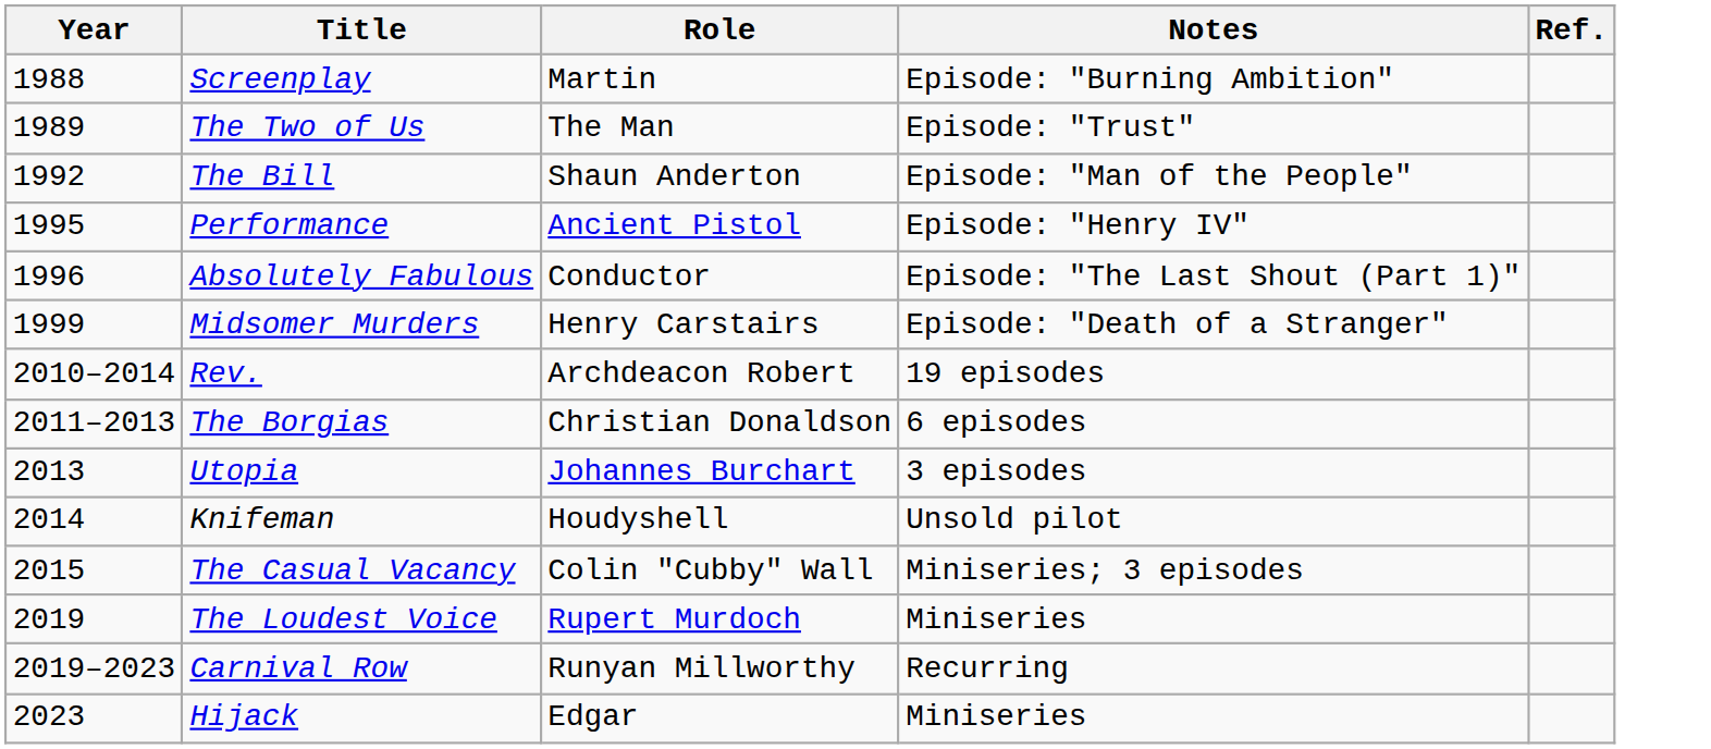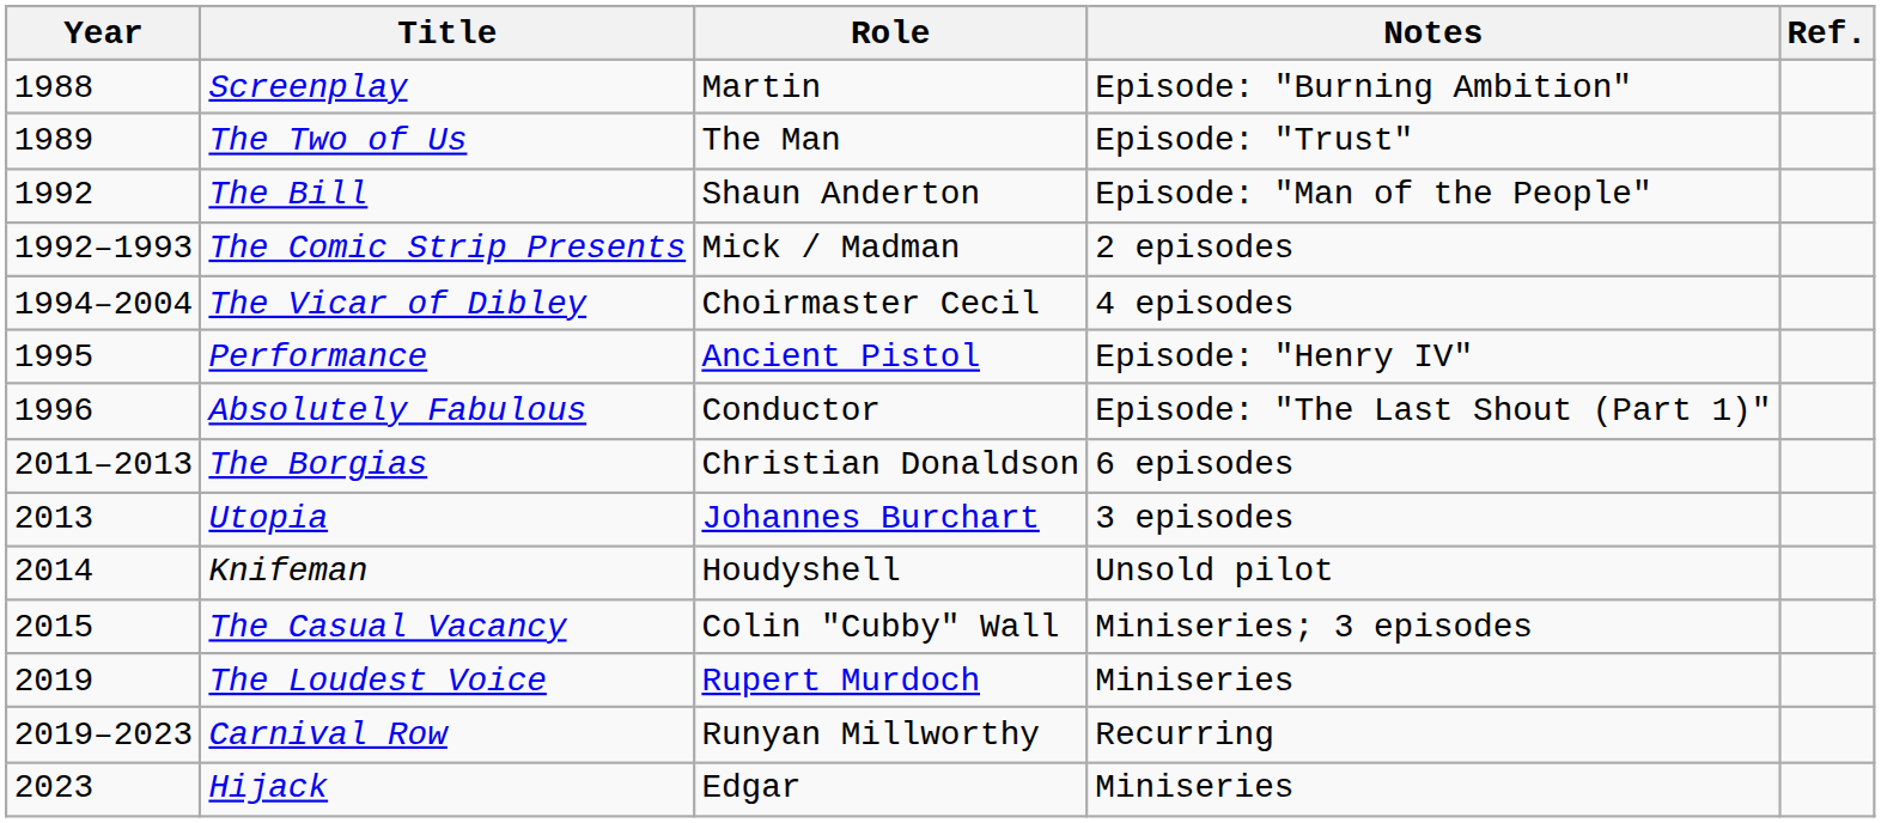+ row: 1992–1993 | The Comic Strip Presents | Mick / Madman | 2 episodes
+ row: 1994–2004 | The Vicar of Dibley | Choirmaster Cecil | 4 episodes
- row: 1999 | Midsomer Murders | Henry Carstairs | Episode: "Death of a Stranger"
- row: 2010–2014 | Rev. | Archdeacon Robert | 19 episodes
